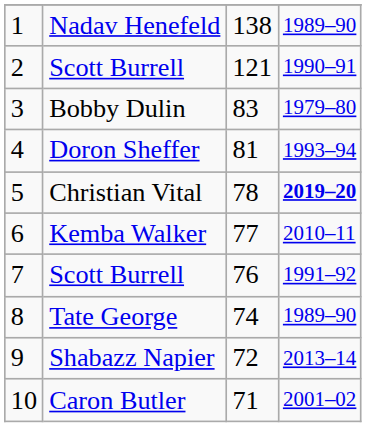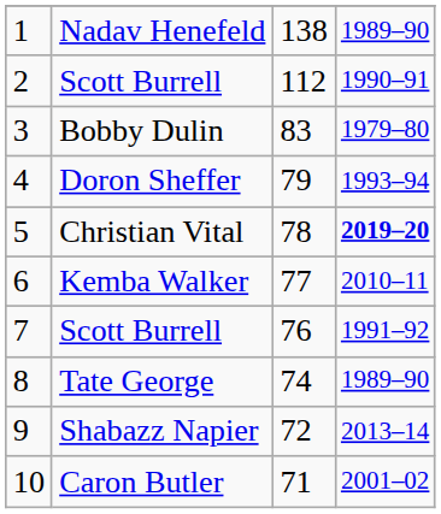2 / Scott Burrell | column 3: 121 -> 112
Doron Sheffer | column 3: 81 -> 79
